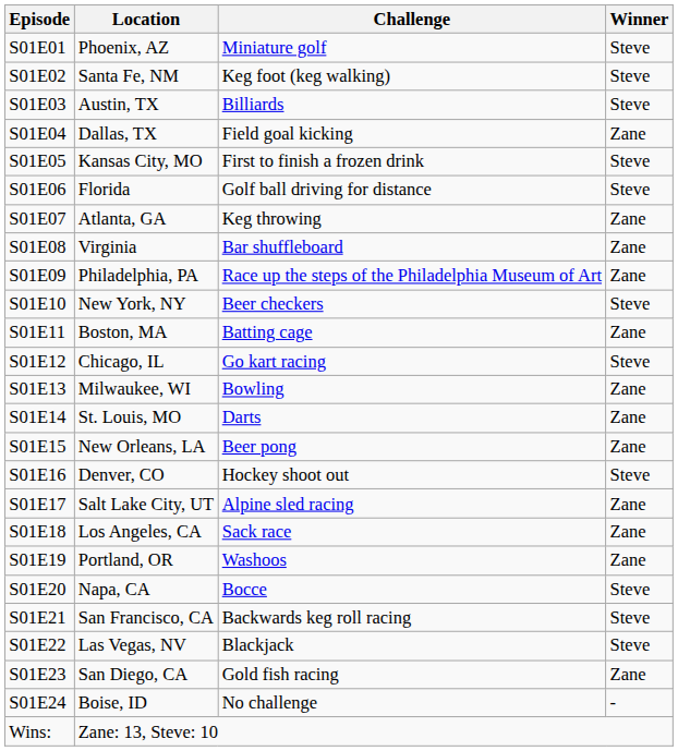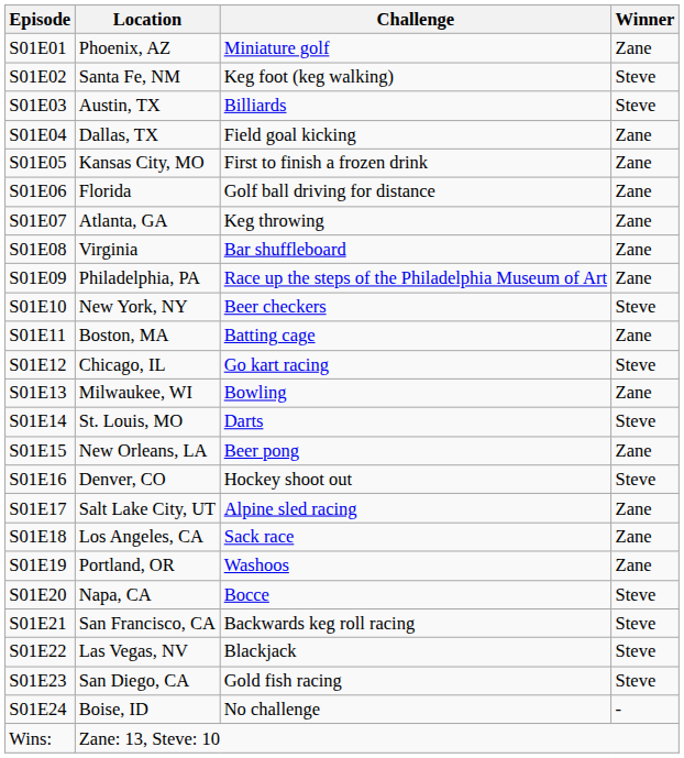S01E01 | Winner: Steve -> Zane
S01E05 | Winner: Steve -> Zane
S01E06 | Winner: Steve -> Zane
S01E14 | Winner: Zane -> Steve
S01E23 | Winner: Zane -> Steve
